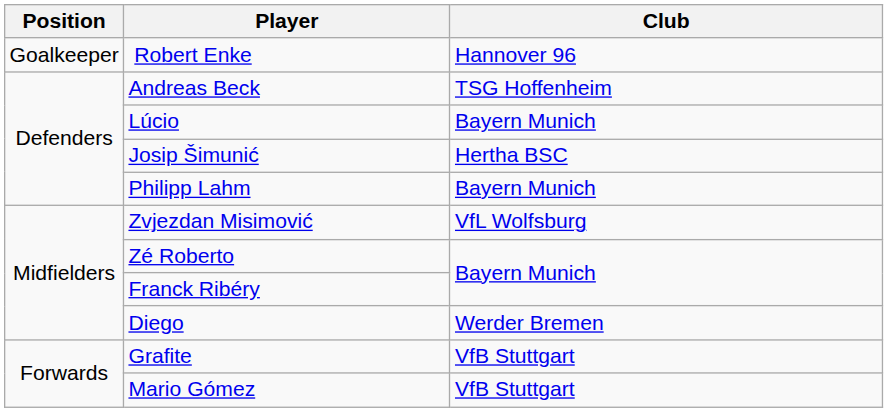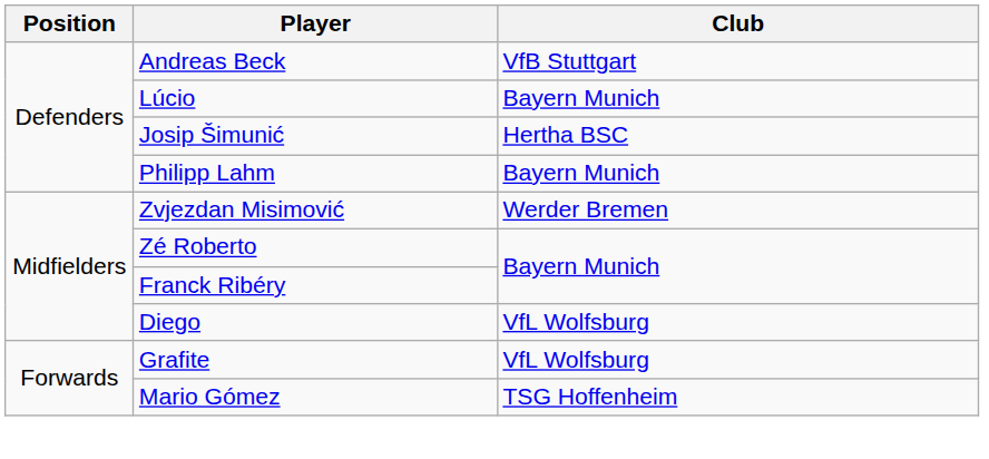- row: Goalkeeper | Robert Enke | Hannover 96
Andreas Beck | Club: TSG Hoffenheim -> VfB Stuttgart
Zvjezdan Misimović | Club: VfL Wolfsburg -> Werder Bremen
Diego | Club: Werder Bremen -> VfL Wolfsburg
Grafite | Club: VfB Stuttgart -> VfL Wolfsburg
Mario Gómez | Club: VfB Stuttgart -> TSG Hoffenheim
